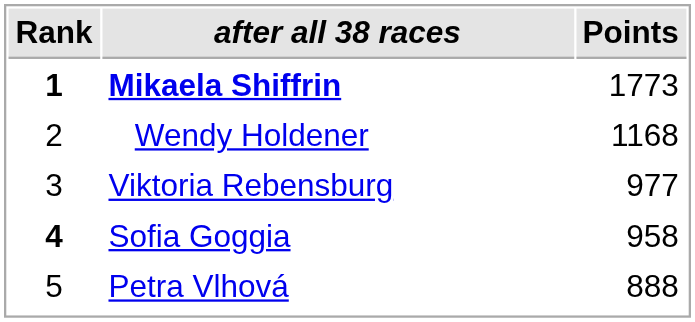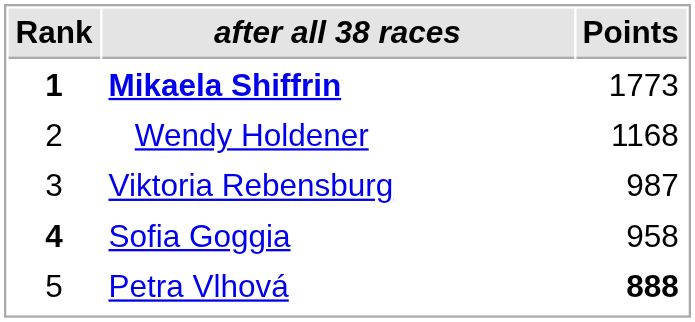Viktoria Rebensburg | Points: 977 -> 987
Petra Vlhová | Points: normal -> bold
